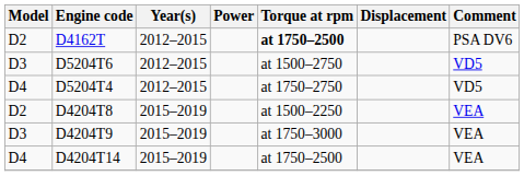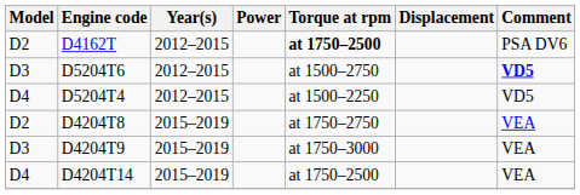D5204T6 | Comment: normal -> bold
D5204T4 | Torque at rpm: at 1750–2750 -> at 1500–2250
D4204T8 | Torque at rpm: at 1500–2250 -> at 1750–2750
